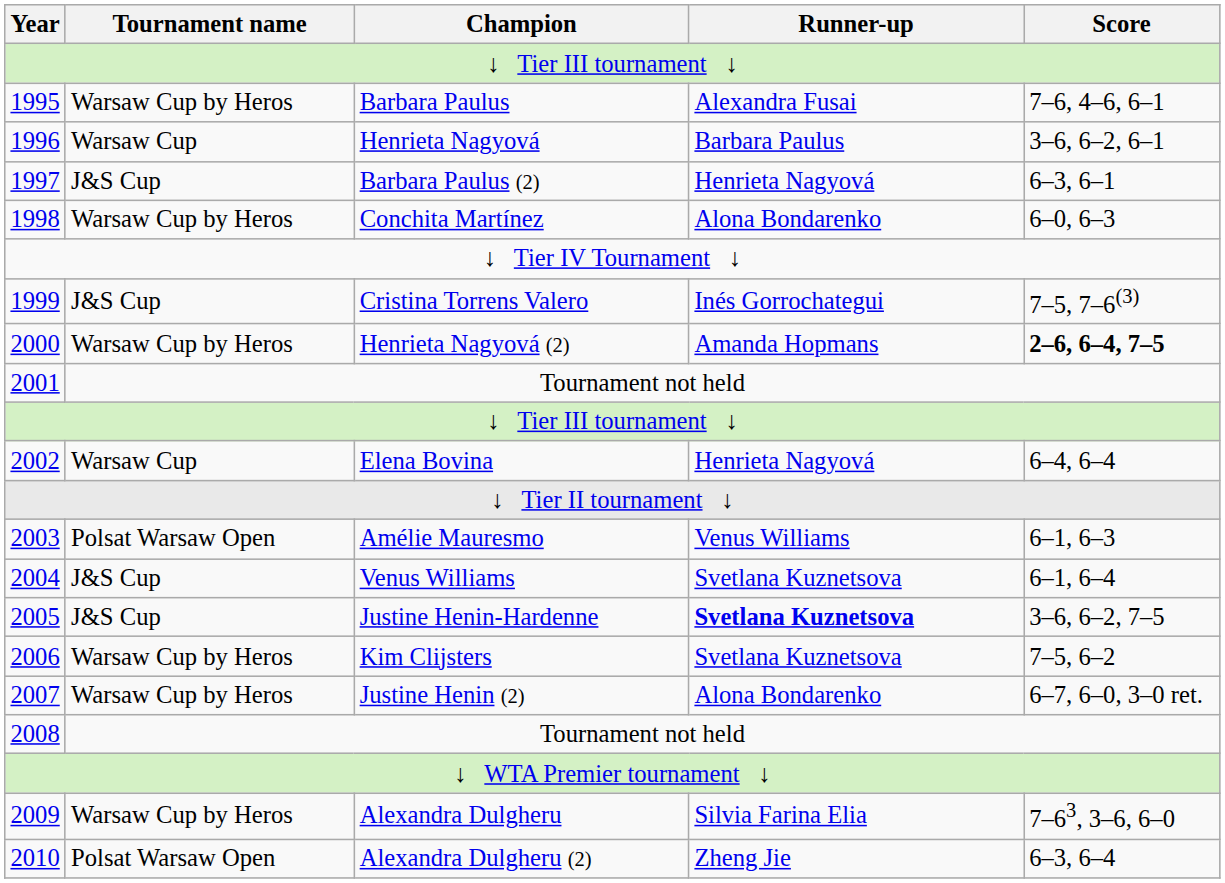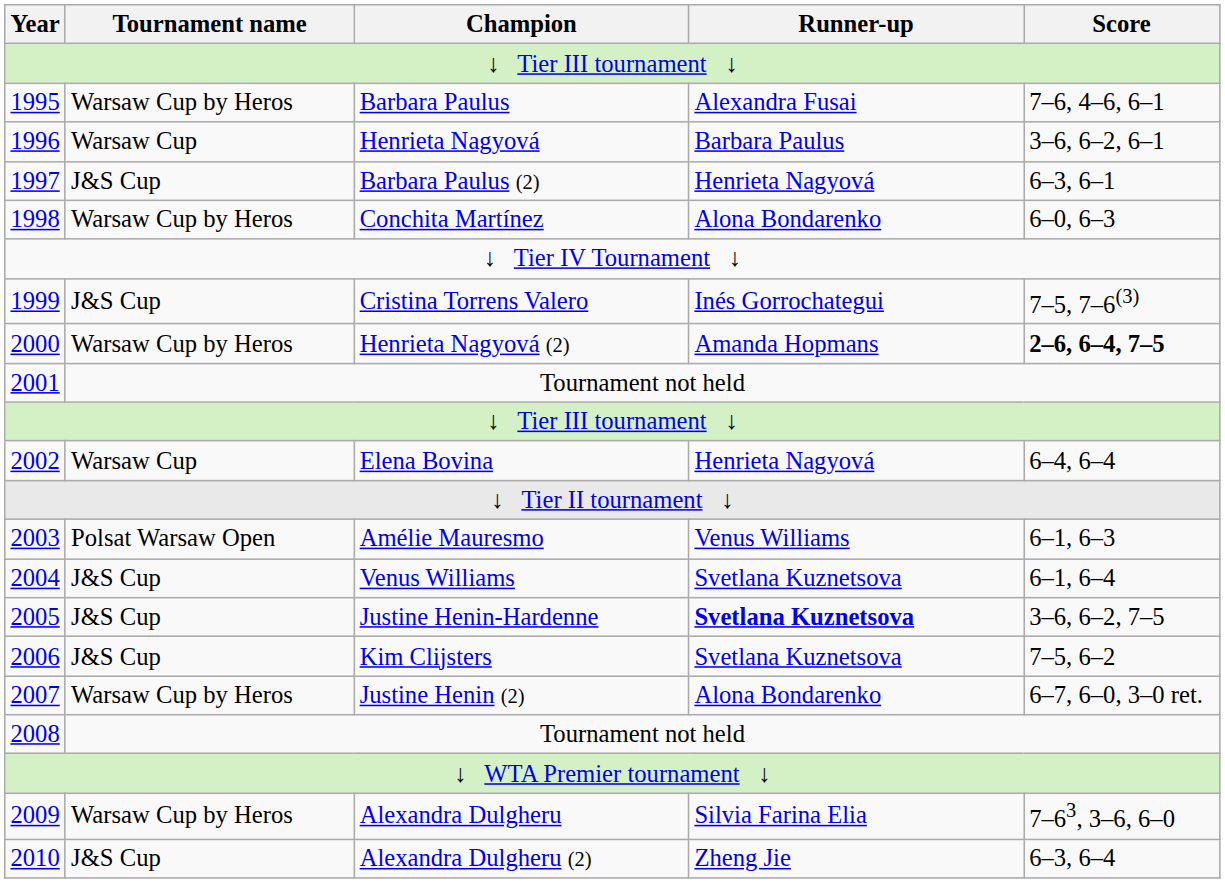Kim Clijsters | Tournament name: Warsaw Cup by Heros -> J&S Cup
Alexandra Dulgheru (2) | Tournament name: Polsat Warsaw Open -> J&S Cup
